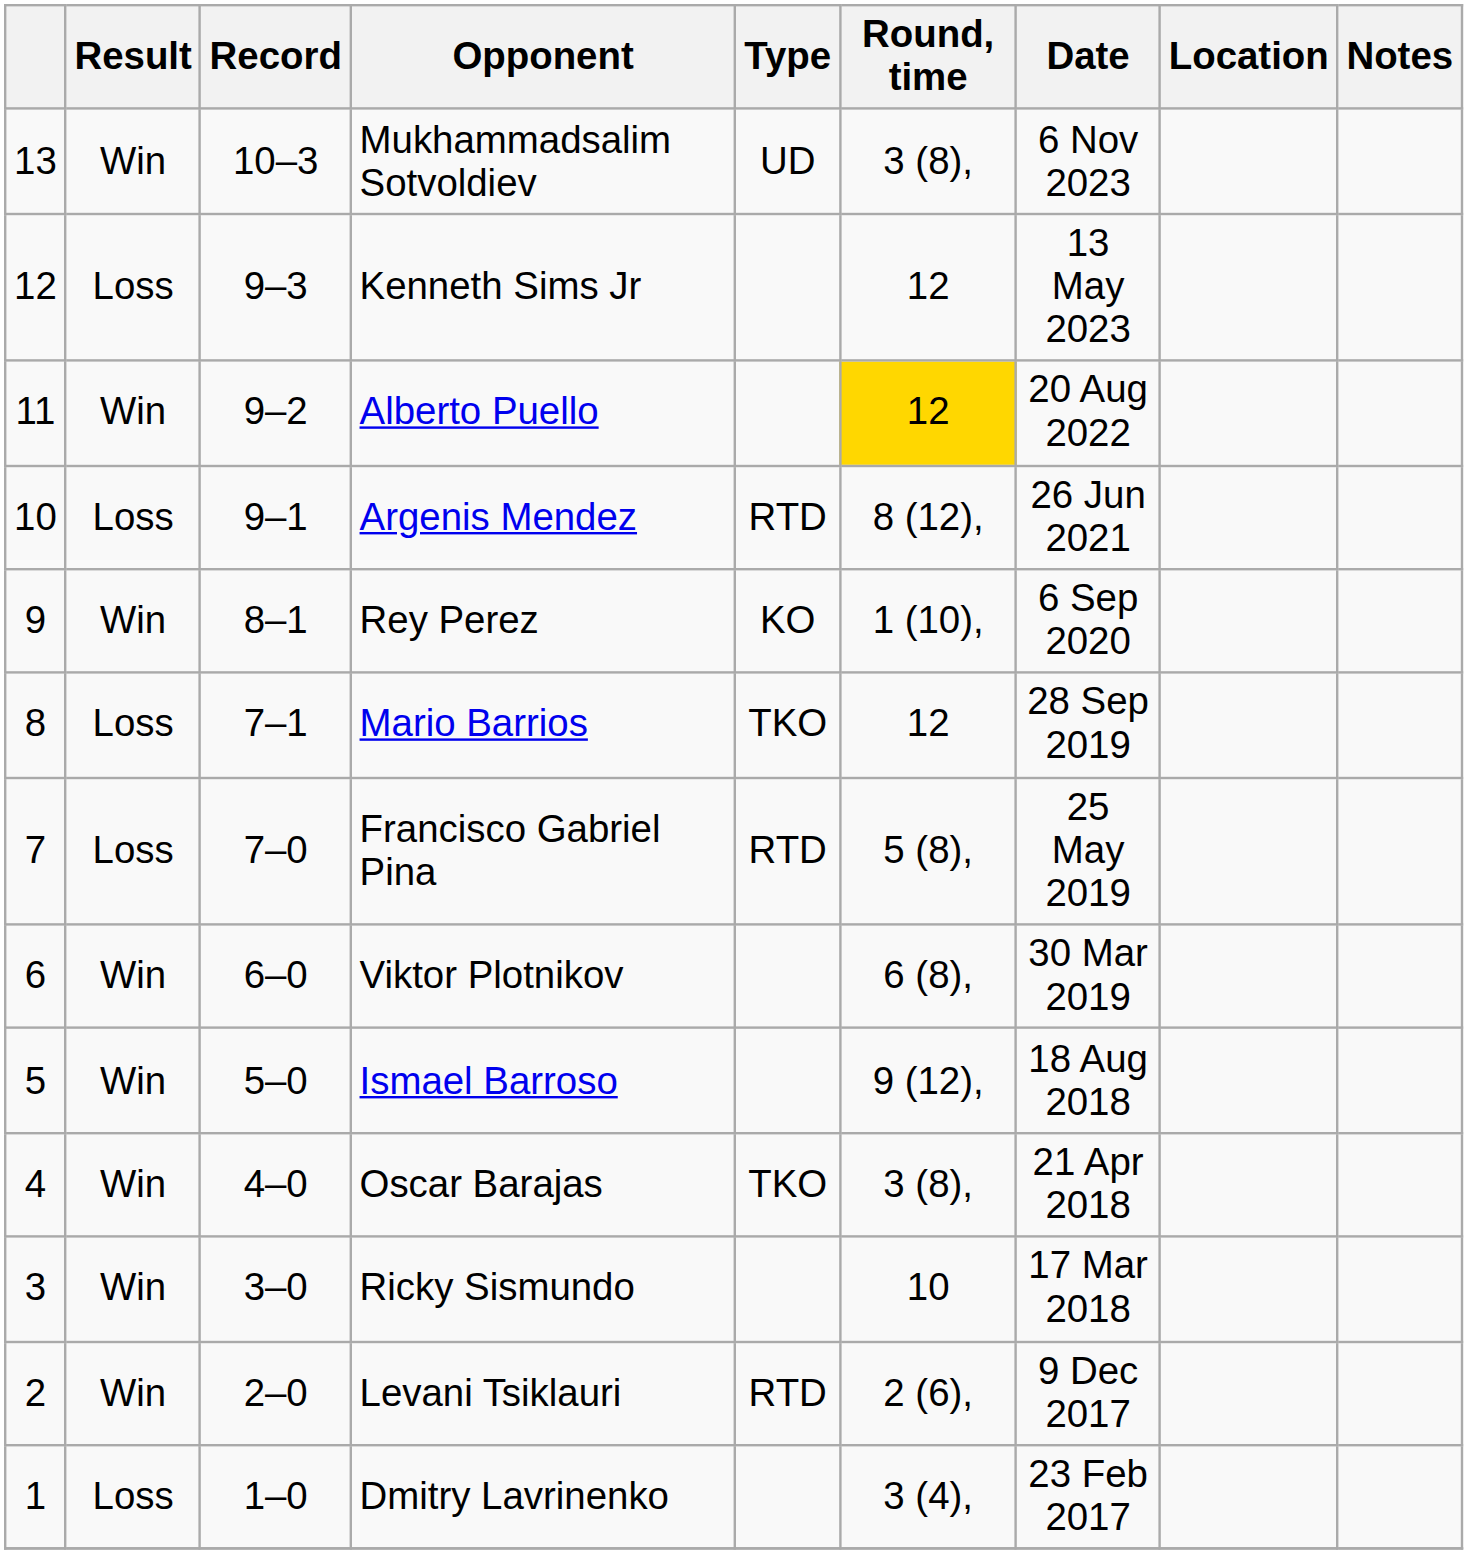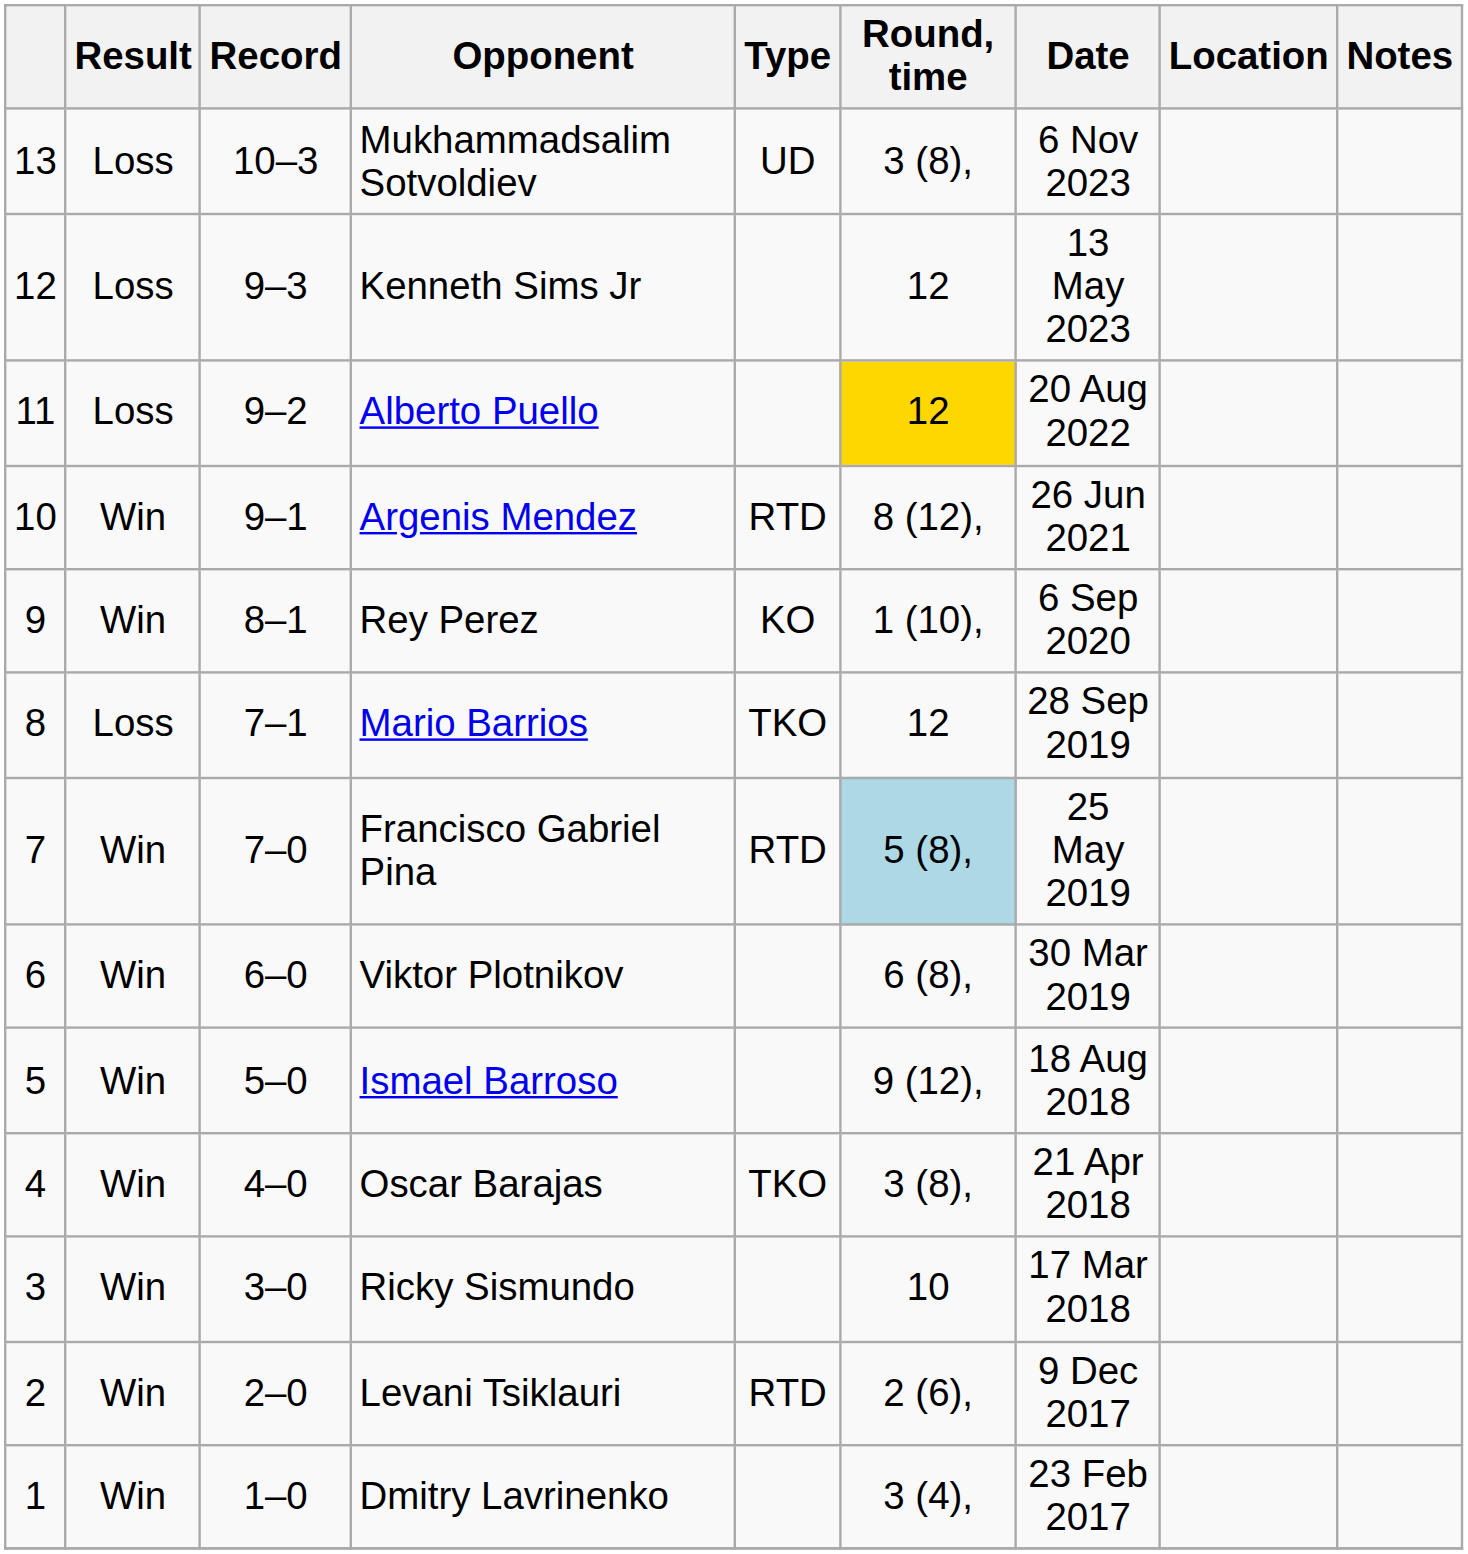Mukhammadsalim Sotvoldiev | Result: Win -> Loss
Alberto Puello | Result: Win -> Loss
Argenis Mendez | Result: Loss -> Win
Francisco Gabriel Pina | Result: Loss -> Win
Francisco Gabriel Pina | Round, time: no background -> lightblue background
Dmitry Lavrinenko | Result: Loss -> Win
